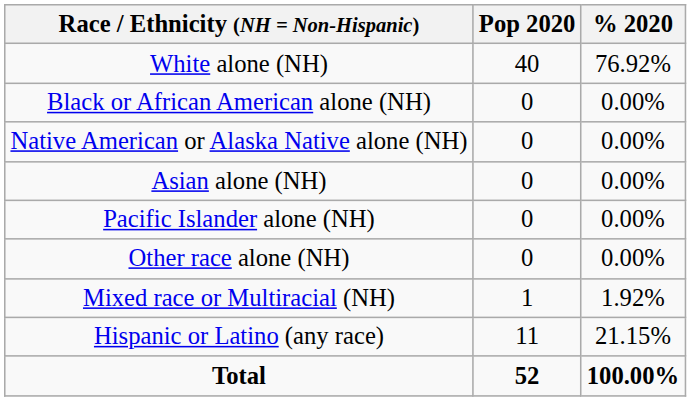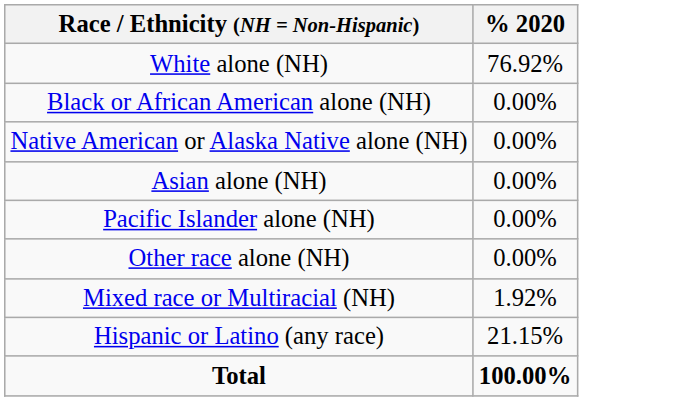- column: Pop 2020 | 40 | 0 | 0 | 0 | 0 | 0 | 1 | 11 | 52
